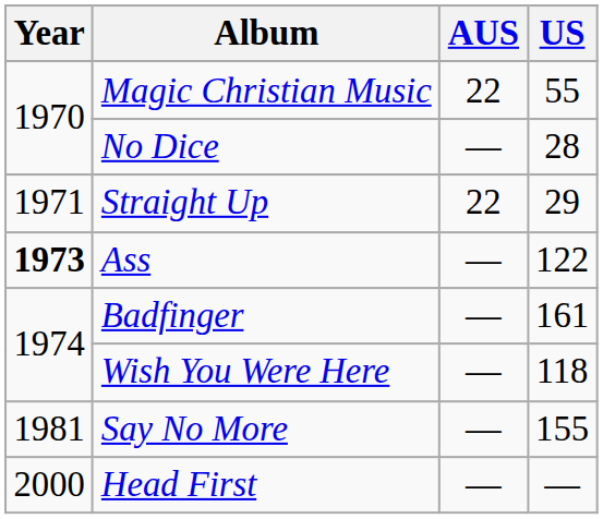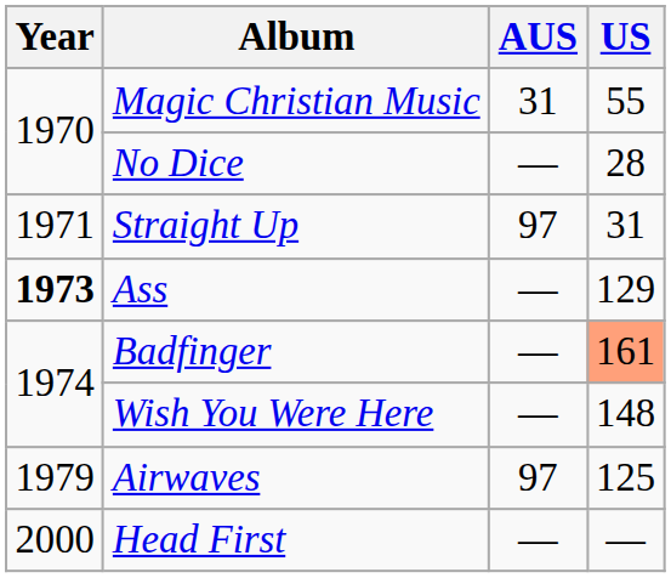Magic Christian Music | AUS: 22 -> 31
Straight Up | AUS: 22 -> 97
Straight Up | US: 29 -> 31
Ass | US: 122 -> 129
Badfinger | US: no background -> lightsalmon background
Wish You Were Here | US: 118 -> 148
+ row: 1979 | Airwaves | 97 | 125
- row: 1981 | Say No More | — | 155
